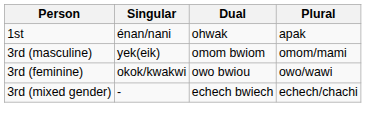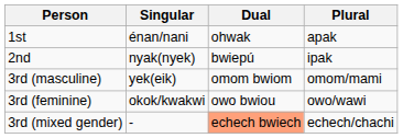+ row: 2nd | nyak(nyek) | bwiepú | ipak
3rd (mixed gender) | Dual: no background -> lightsalmon background
